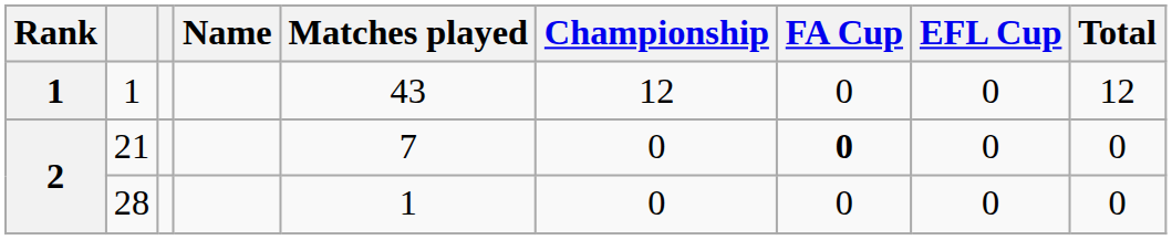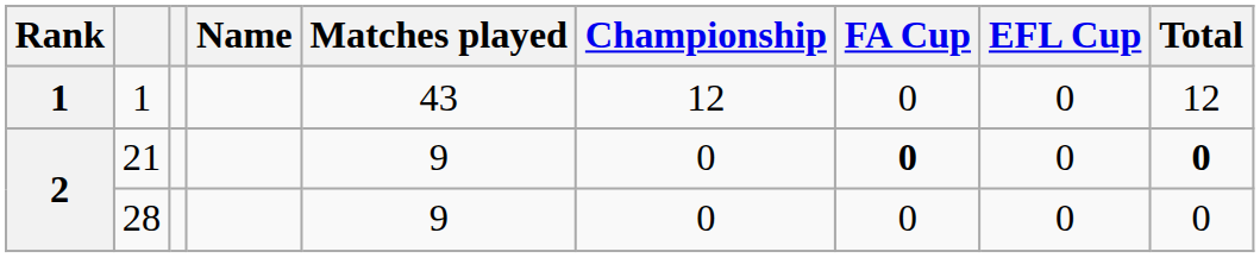21 | Matches played: 7 -> 9
21 | Total: normal -> bold
28 | Matches played: 1 -> 9
